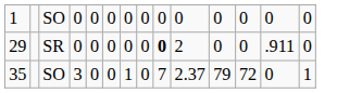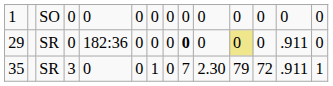29 | column 5: 0 -> 182:36
29 | column 10: 2 -> 0
29 | column 11: no background -> khaki background
35 | column 3: SO -> SR
35 | column 10: 2.37 -> 2.30
35 | column 13: 0 -> .911
